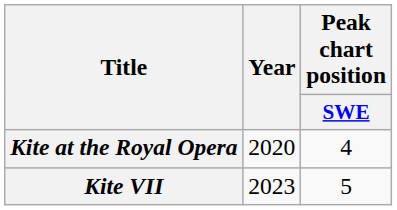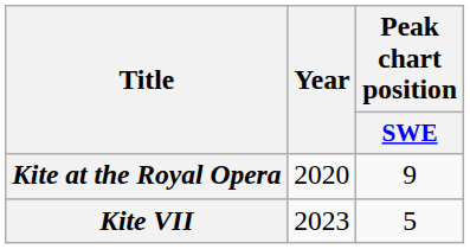Kite at the Royal Opera | Peak chart position / SWE: 4 -> 9
